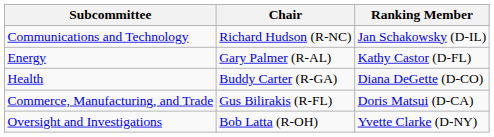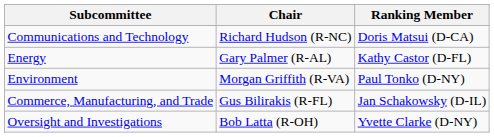Communications and Technology | Ranking Member: Jan Schakowsky (D-IL) -> Doris Matsui (D-CA)
+ row: Environment | Morgan Griffith (R-VA) | Paul Tonko (D-NY)
- row: Health | Buddy Carter (R-GA) | Diana DeGette (D-CO)
Commerce, Manufacturing, and Trade | Ranking Member: Doris Matsui (D-CA) -> Jan Schakowsky (D-IL)
